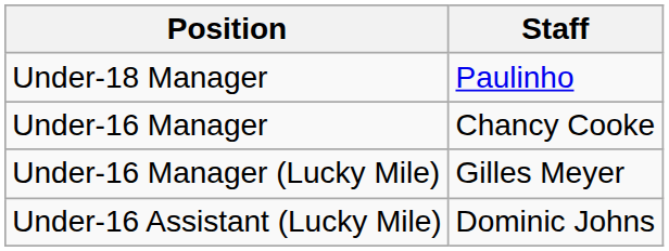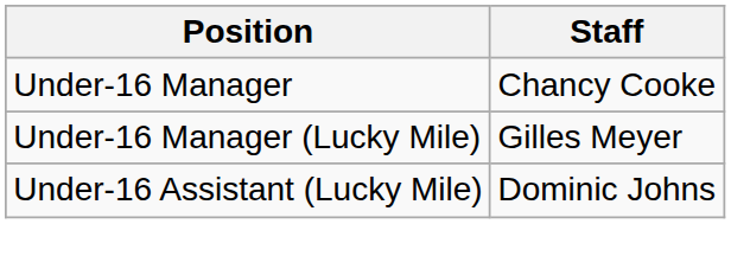- row: Under-18 Manager | Paulinho
